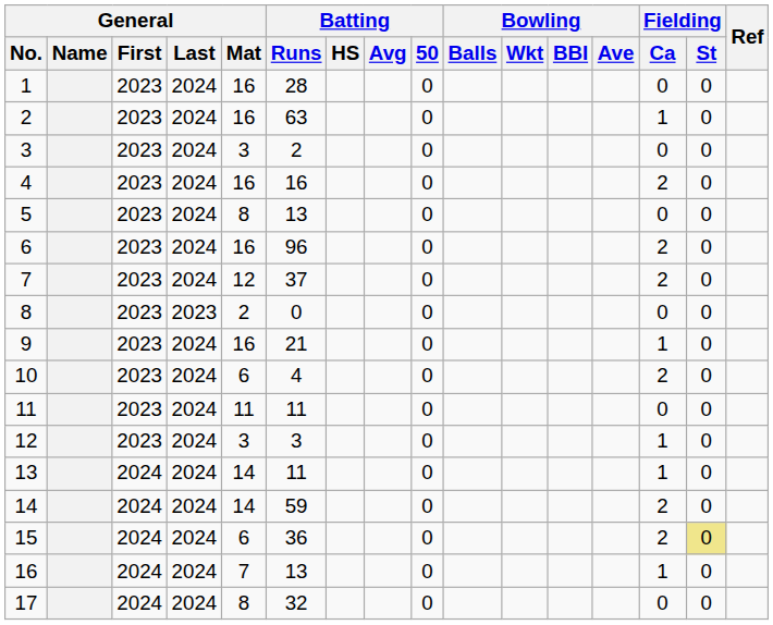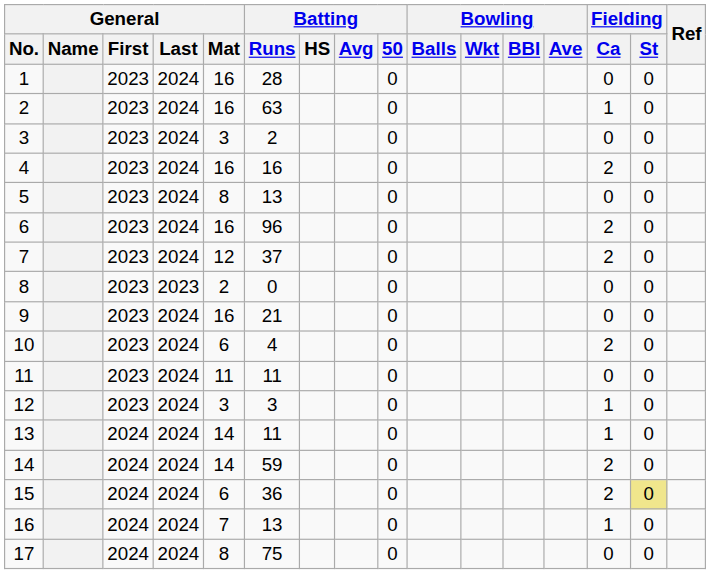9 | Fielding / Ca: 1 -> 0
17 | Batting / Runs: 32 -> 75
